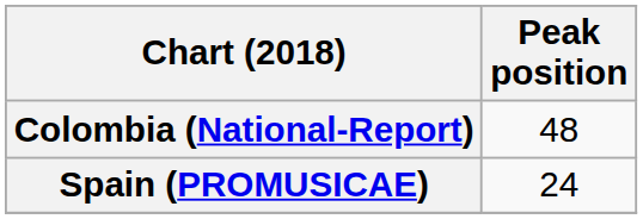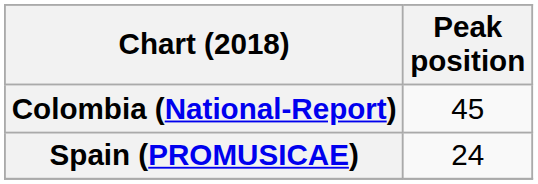Colombia (National-Report) | Peak position: 48 -> 45
